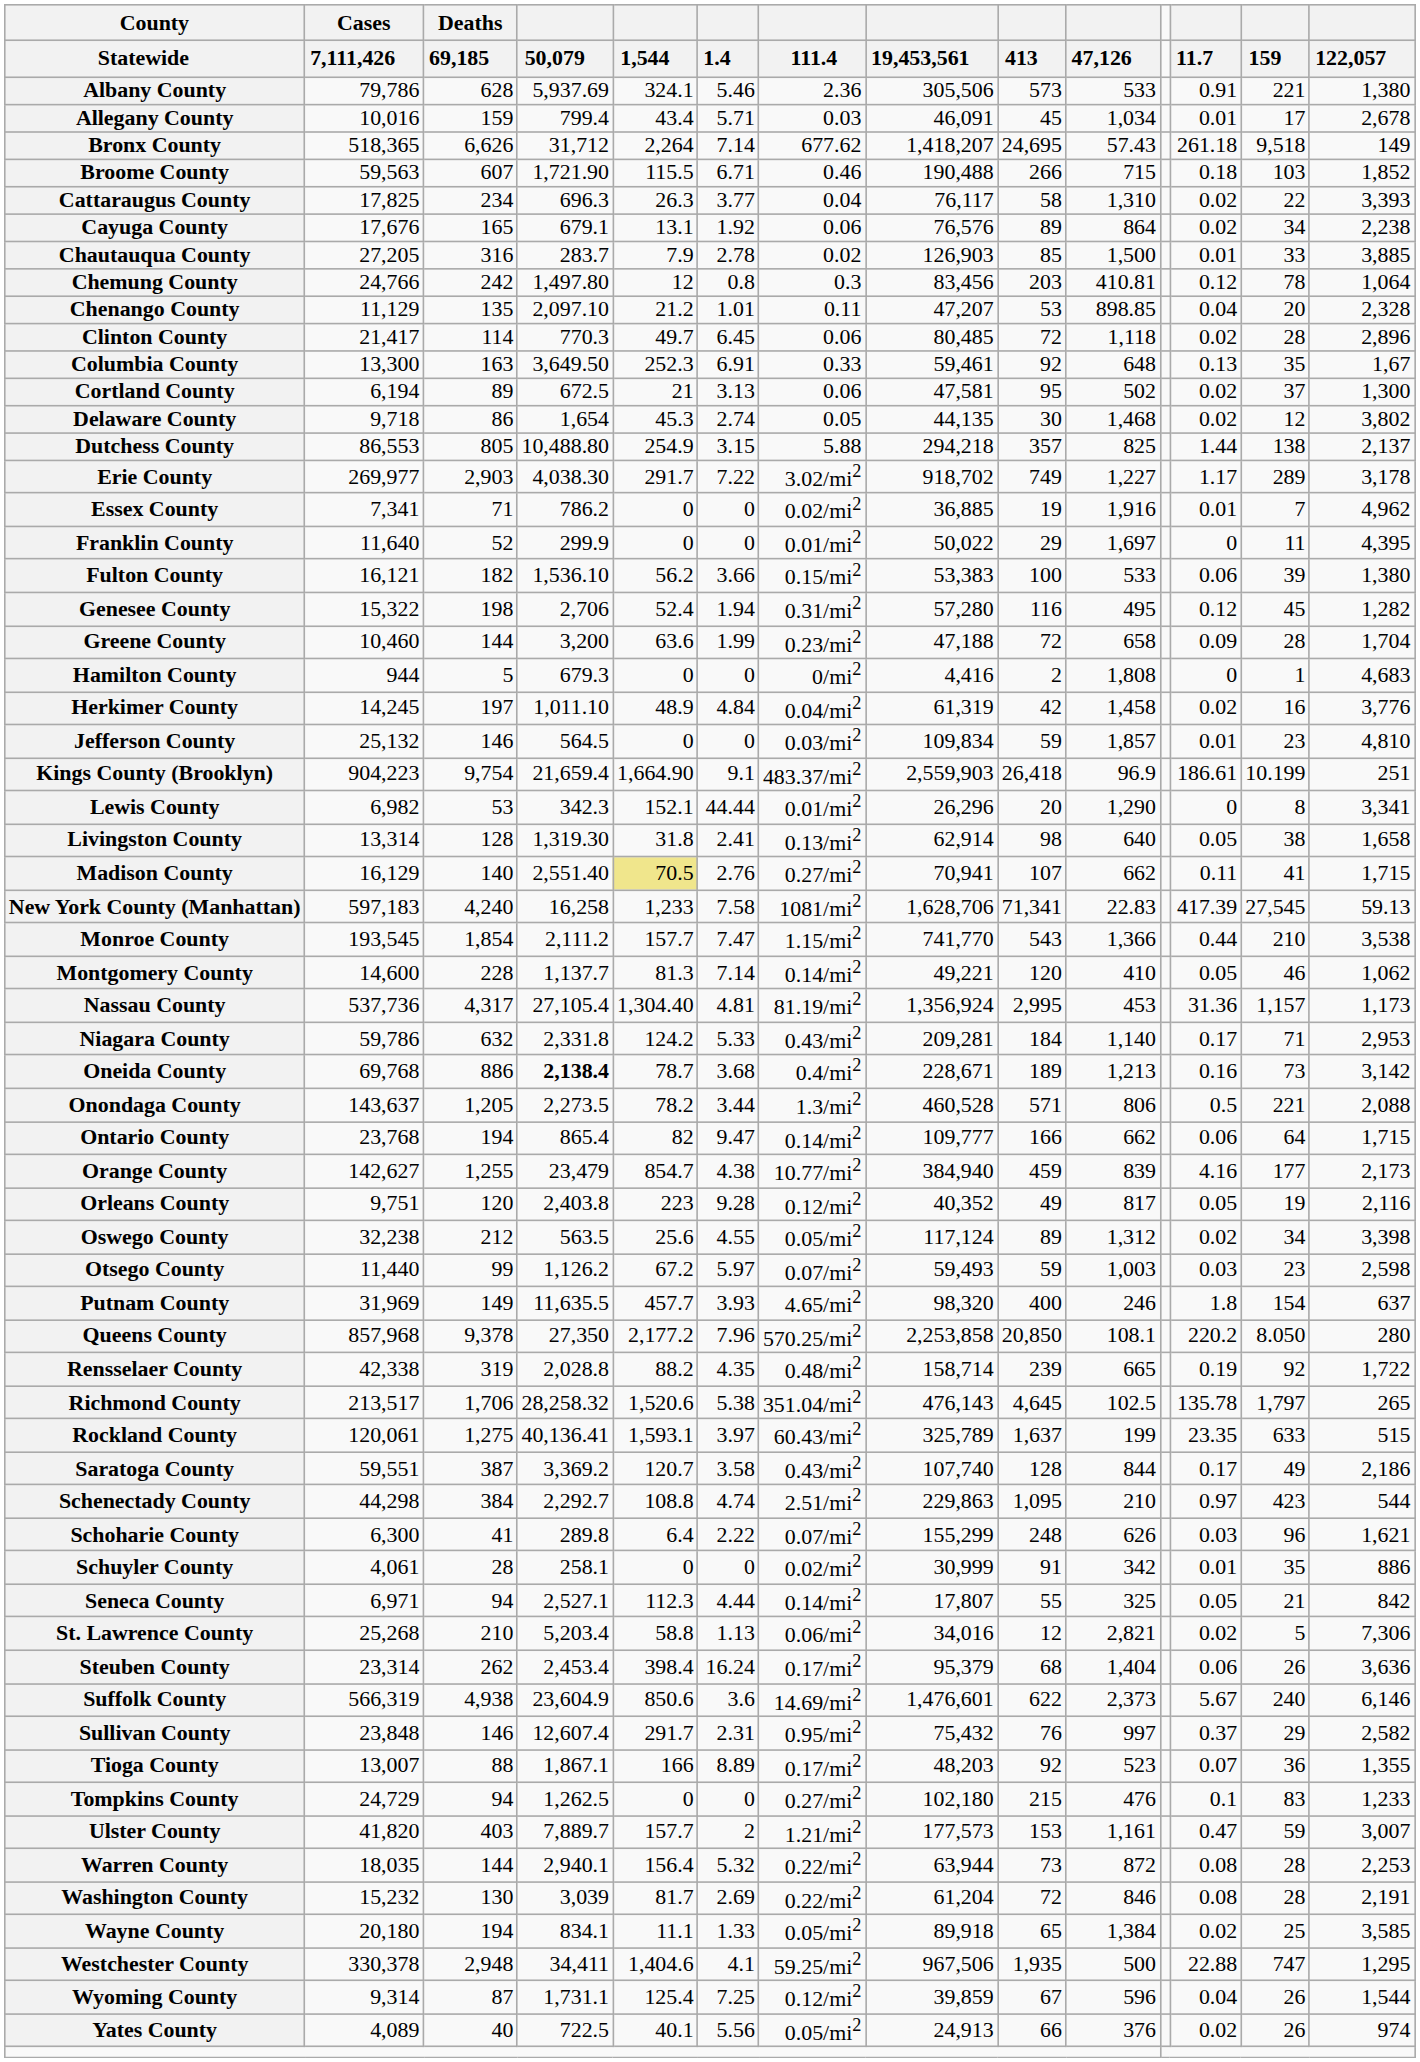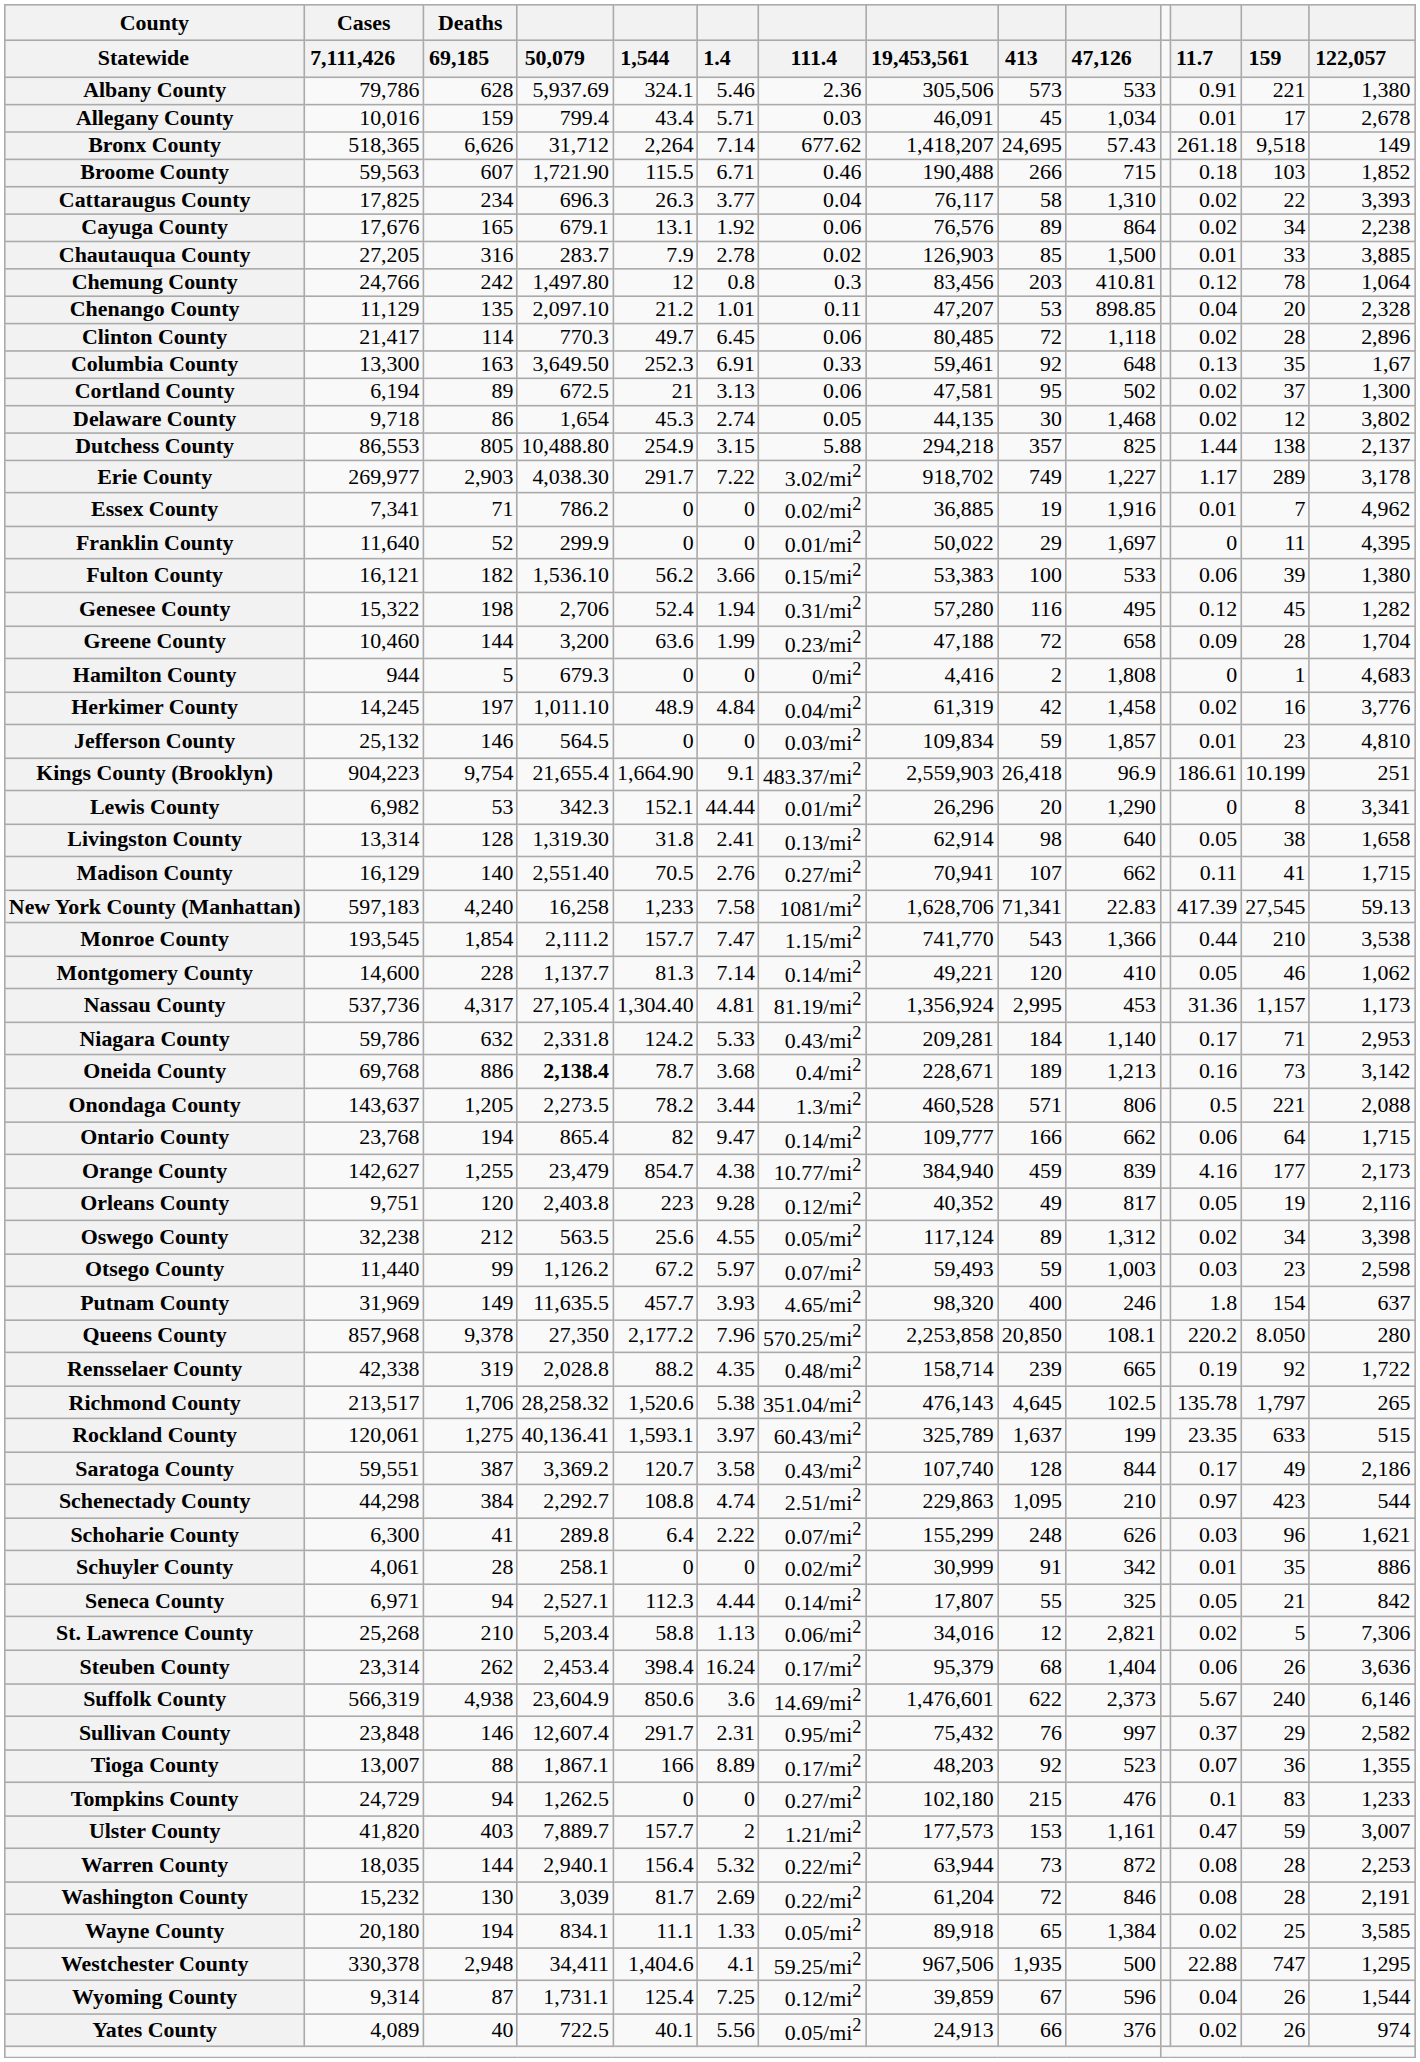Kings County (Brooklyn) | column 4: 21,659.4 -> 21,655.4
Madison County | column 5: khaki background -> no background
